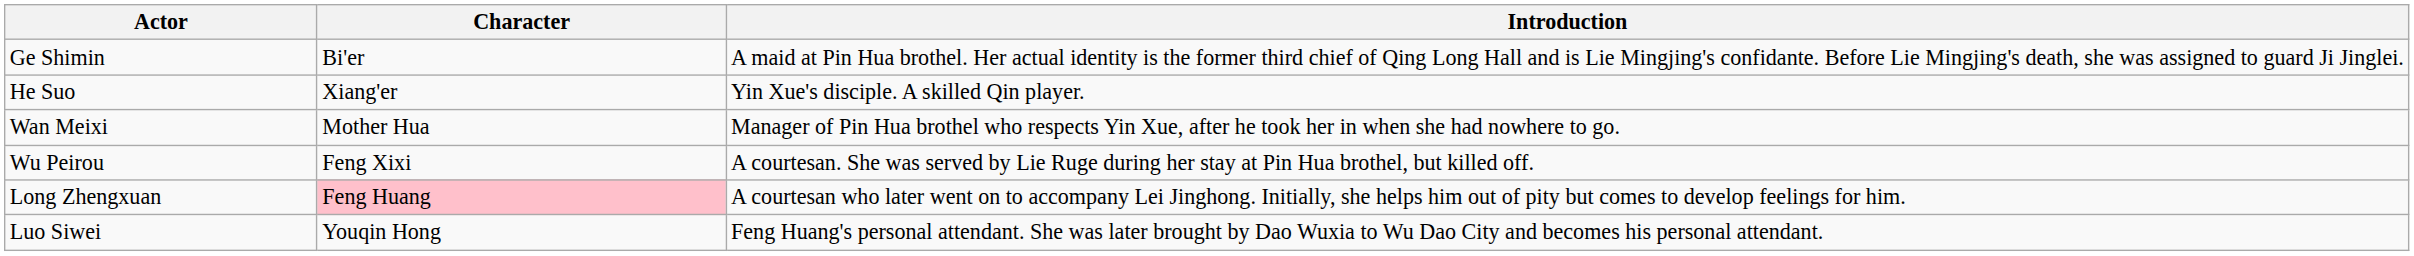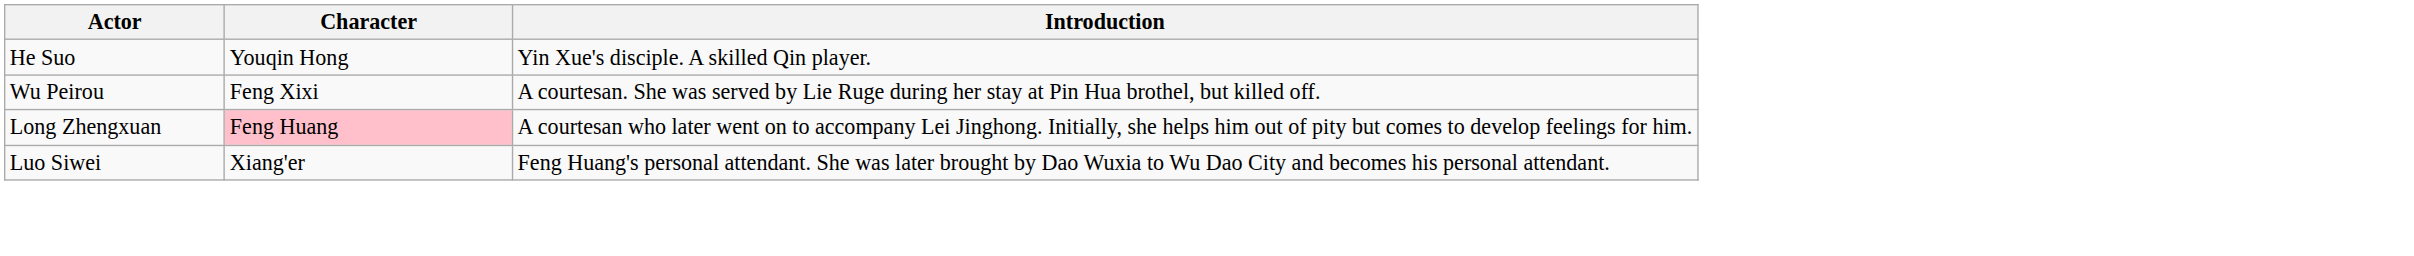- row: Ge Shimin | Bi'er | A maid at Pin Hua brothel. Her actual identity is the former third chief of Qing Long Hall and is Lie Mingjing's confidante. Before Lie Mingjing's death, she was assigned to guard Ji Jinglei.
He Suo | Character: Xiang'er -> Youqin Hong
- row: Wan Meixi | Mother Hua | Manager of Pin Hua brothel who respects Yin Xue, after he took her in when she had nowhere to go.
Luo Siwei | Character: Youqin Hong -> Xiang'er
